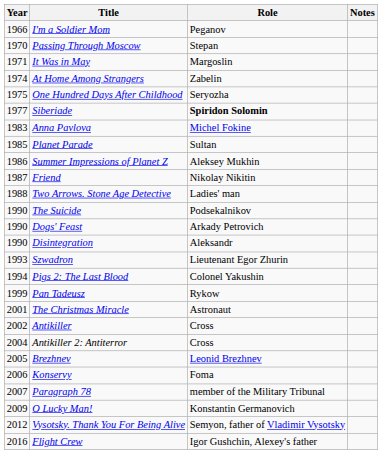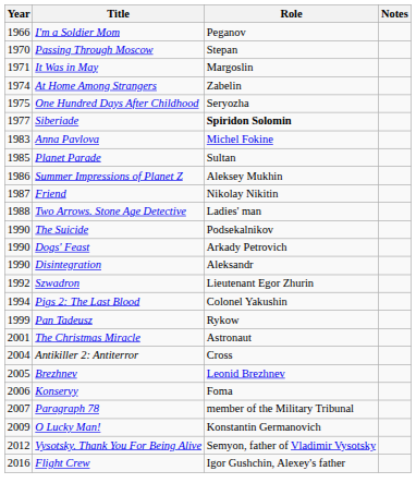Szwadron | Year: 1993 -> 1992
- row: 2002 | Antikiller | Cross
